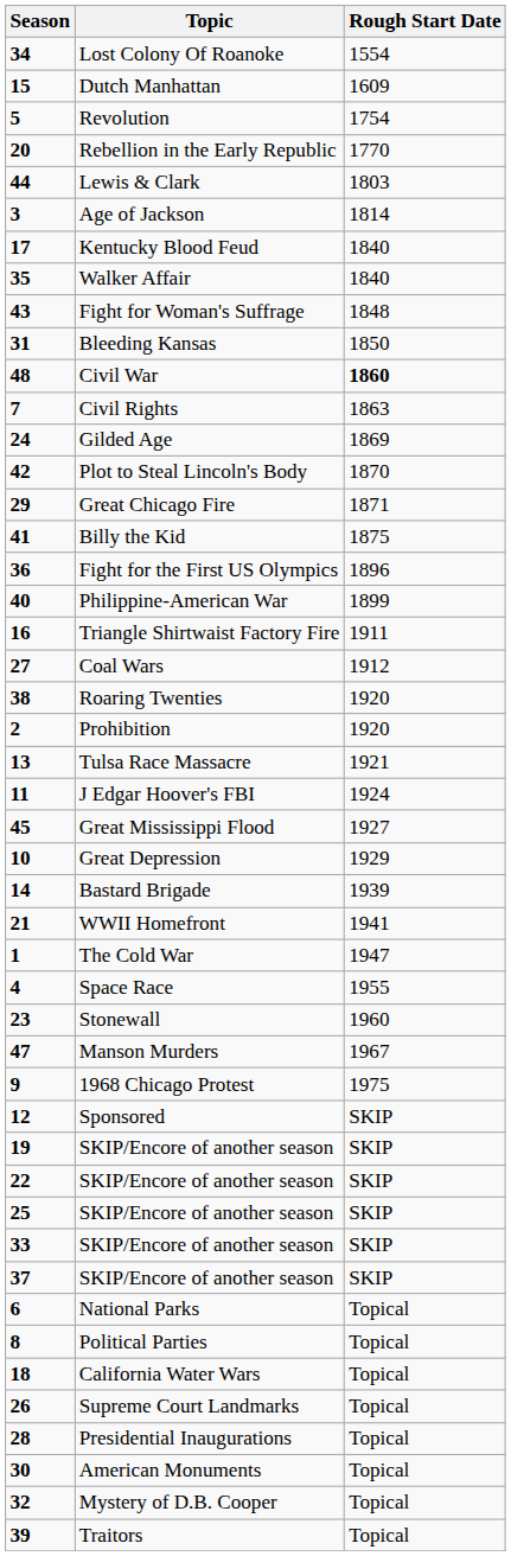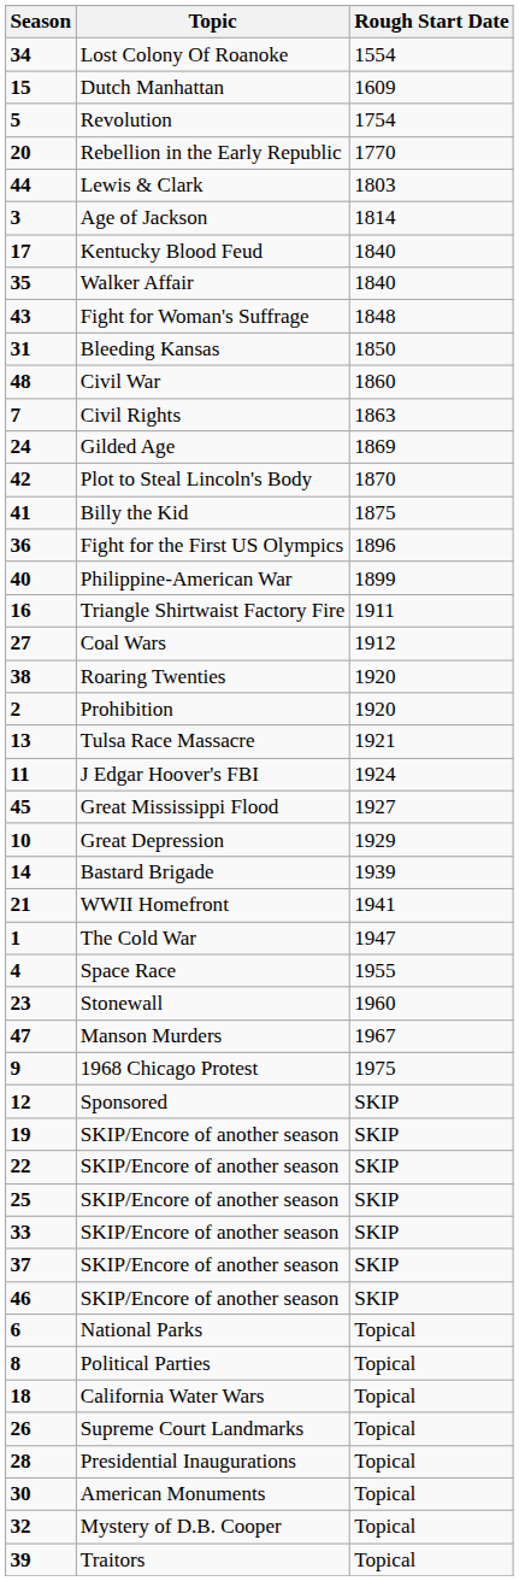48 | Rough Start Date: bold -> normal
- row: 29 | Great Chicago Fire | 1871
+ row: 46 | SKIP/Encore of another season | SKIP
